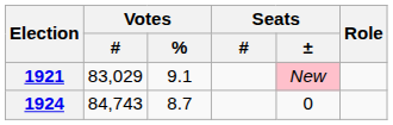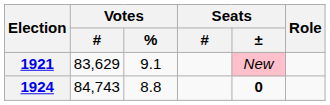1921 | Votes / #: 83,029 -> 83,629
1924 | Votes / %: 8.7 -> 8.8
1924 | Seats / ±: normal -> bold
